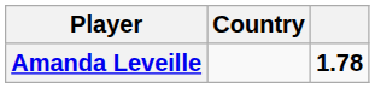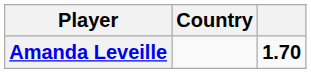Amanda Leveille | column 3: 1.78 -> 1.70
